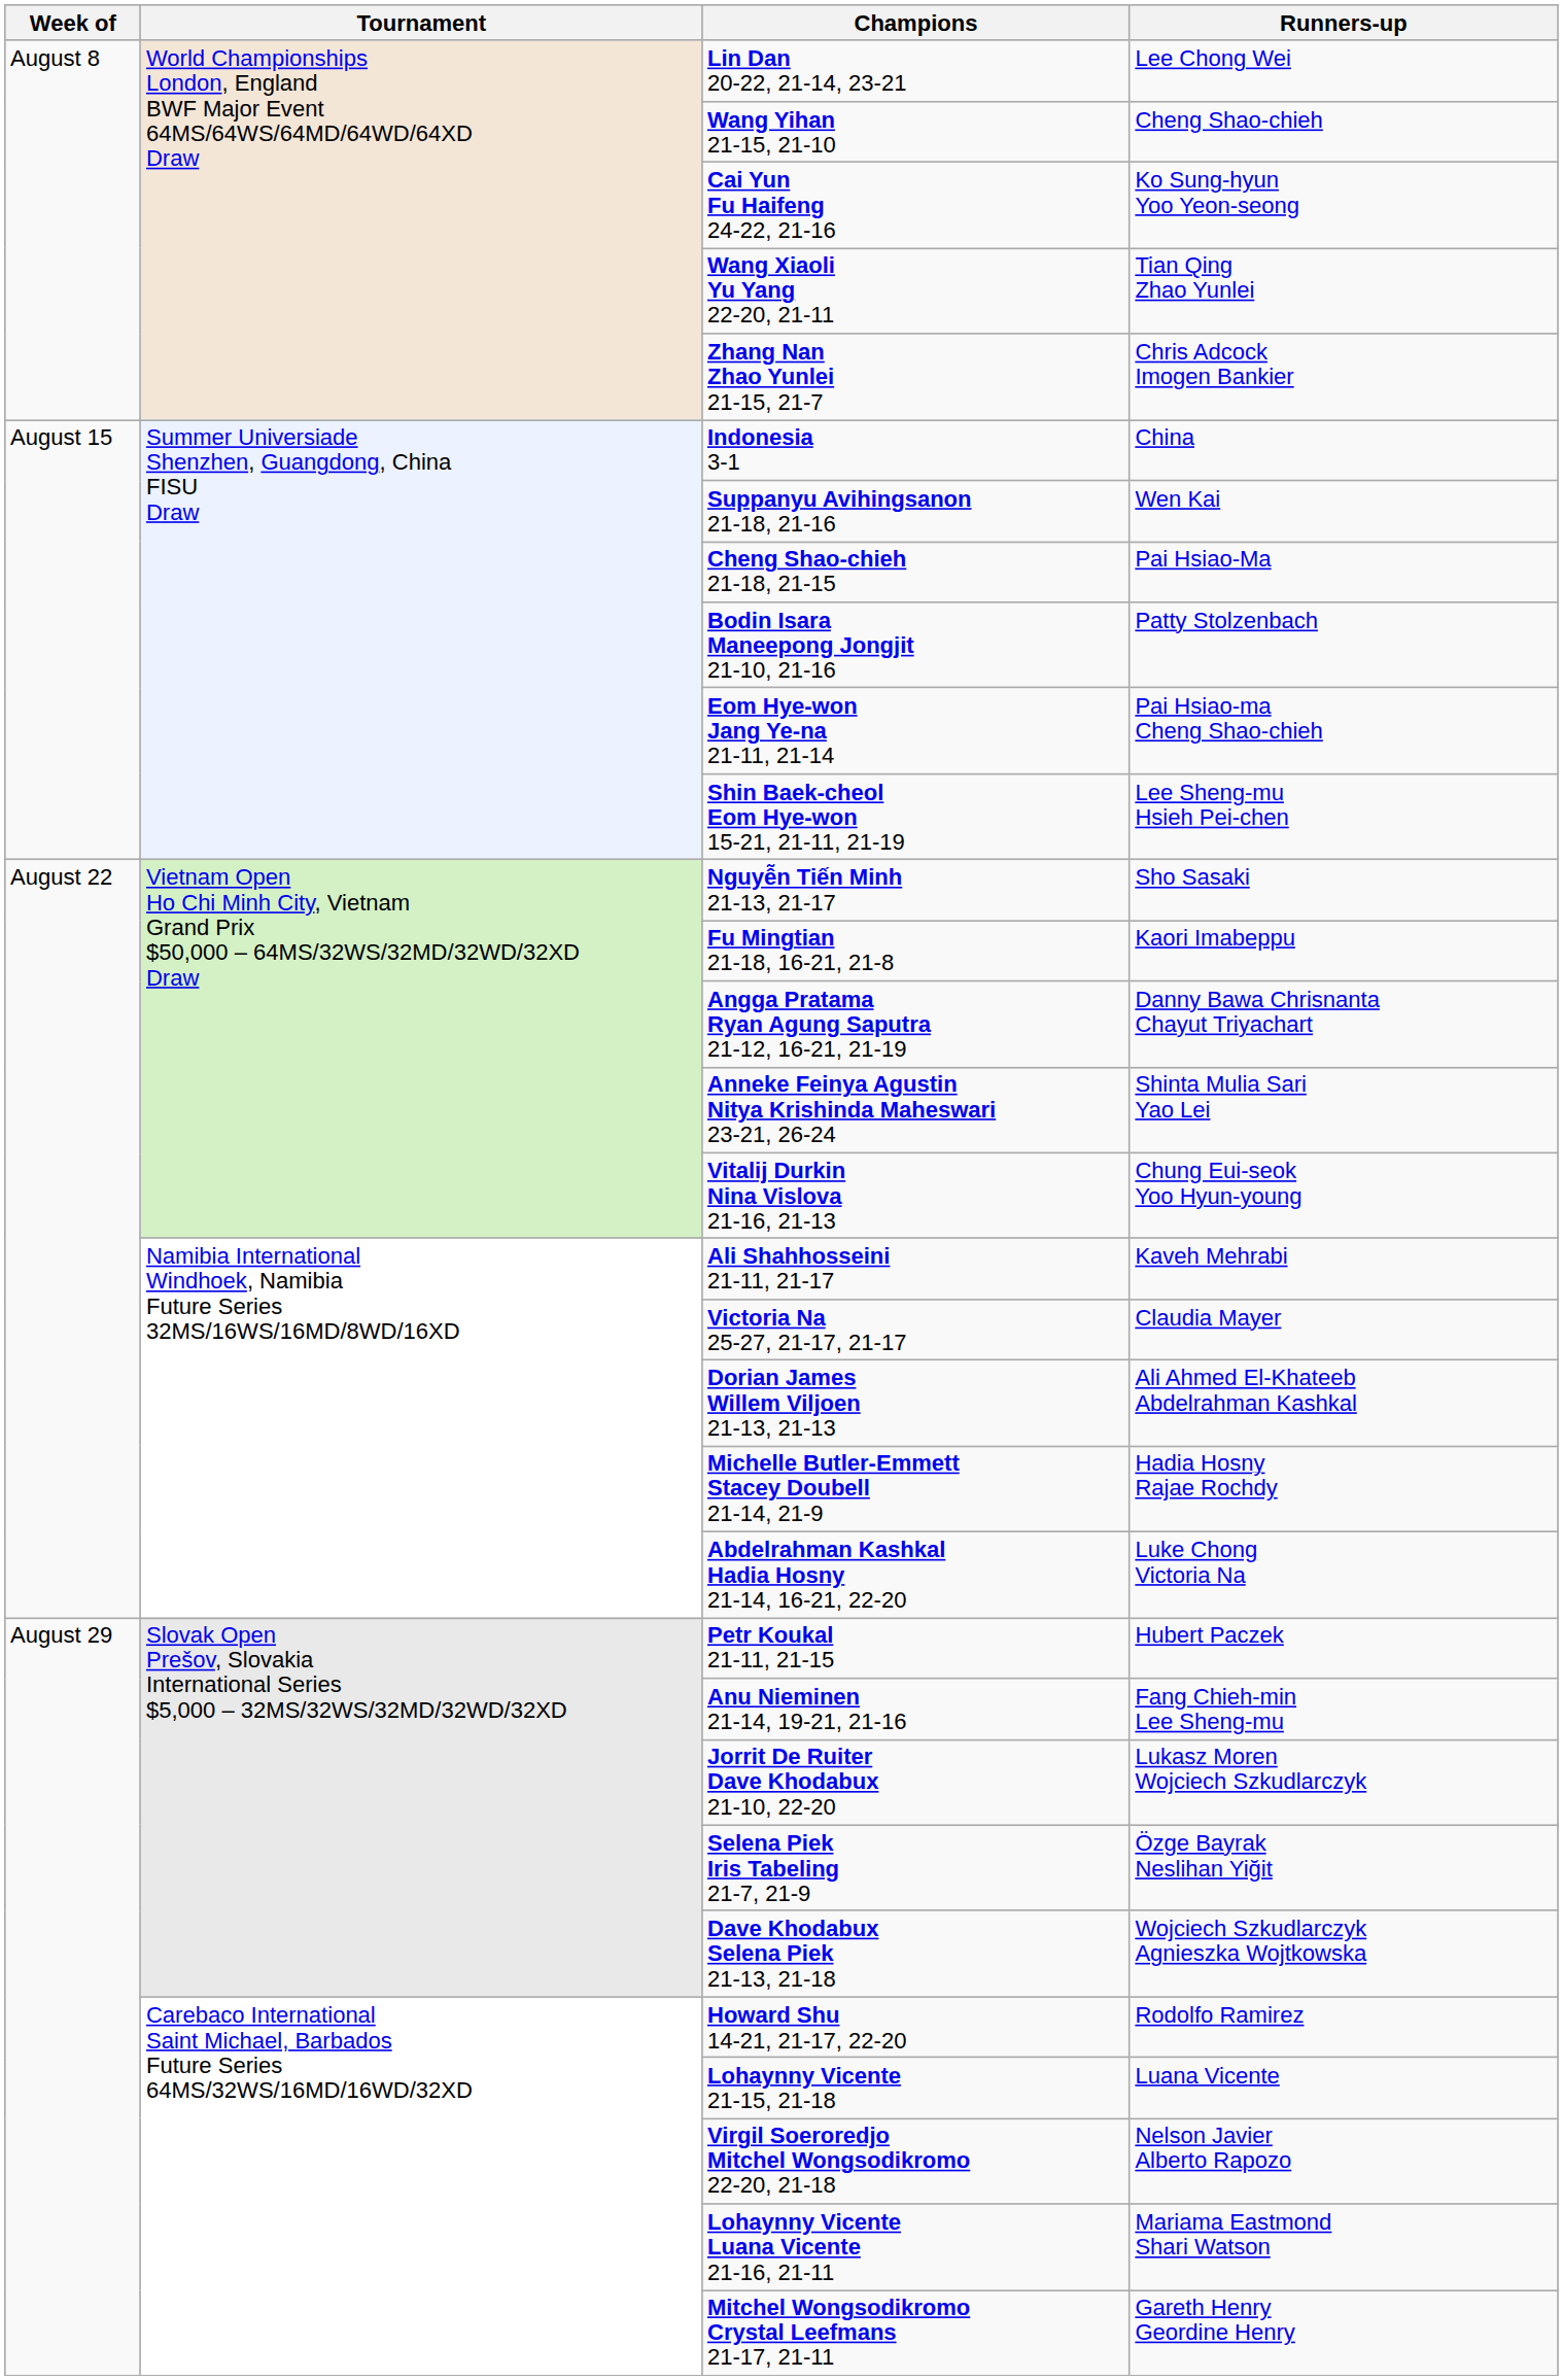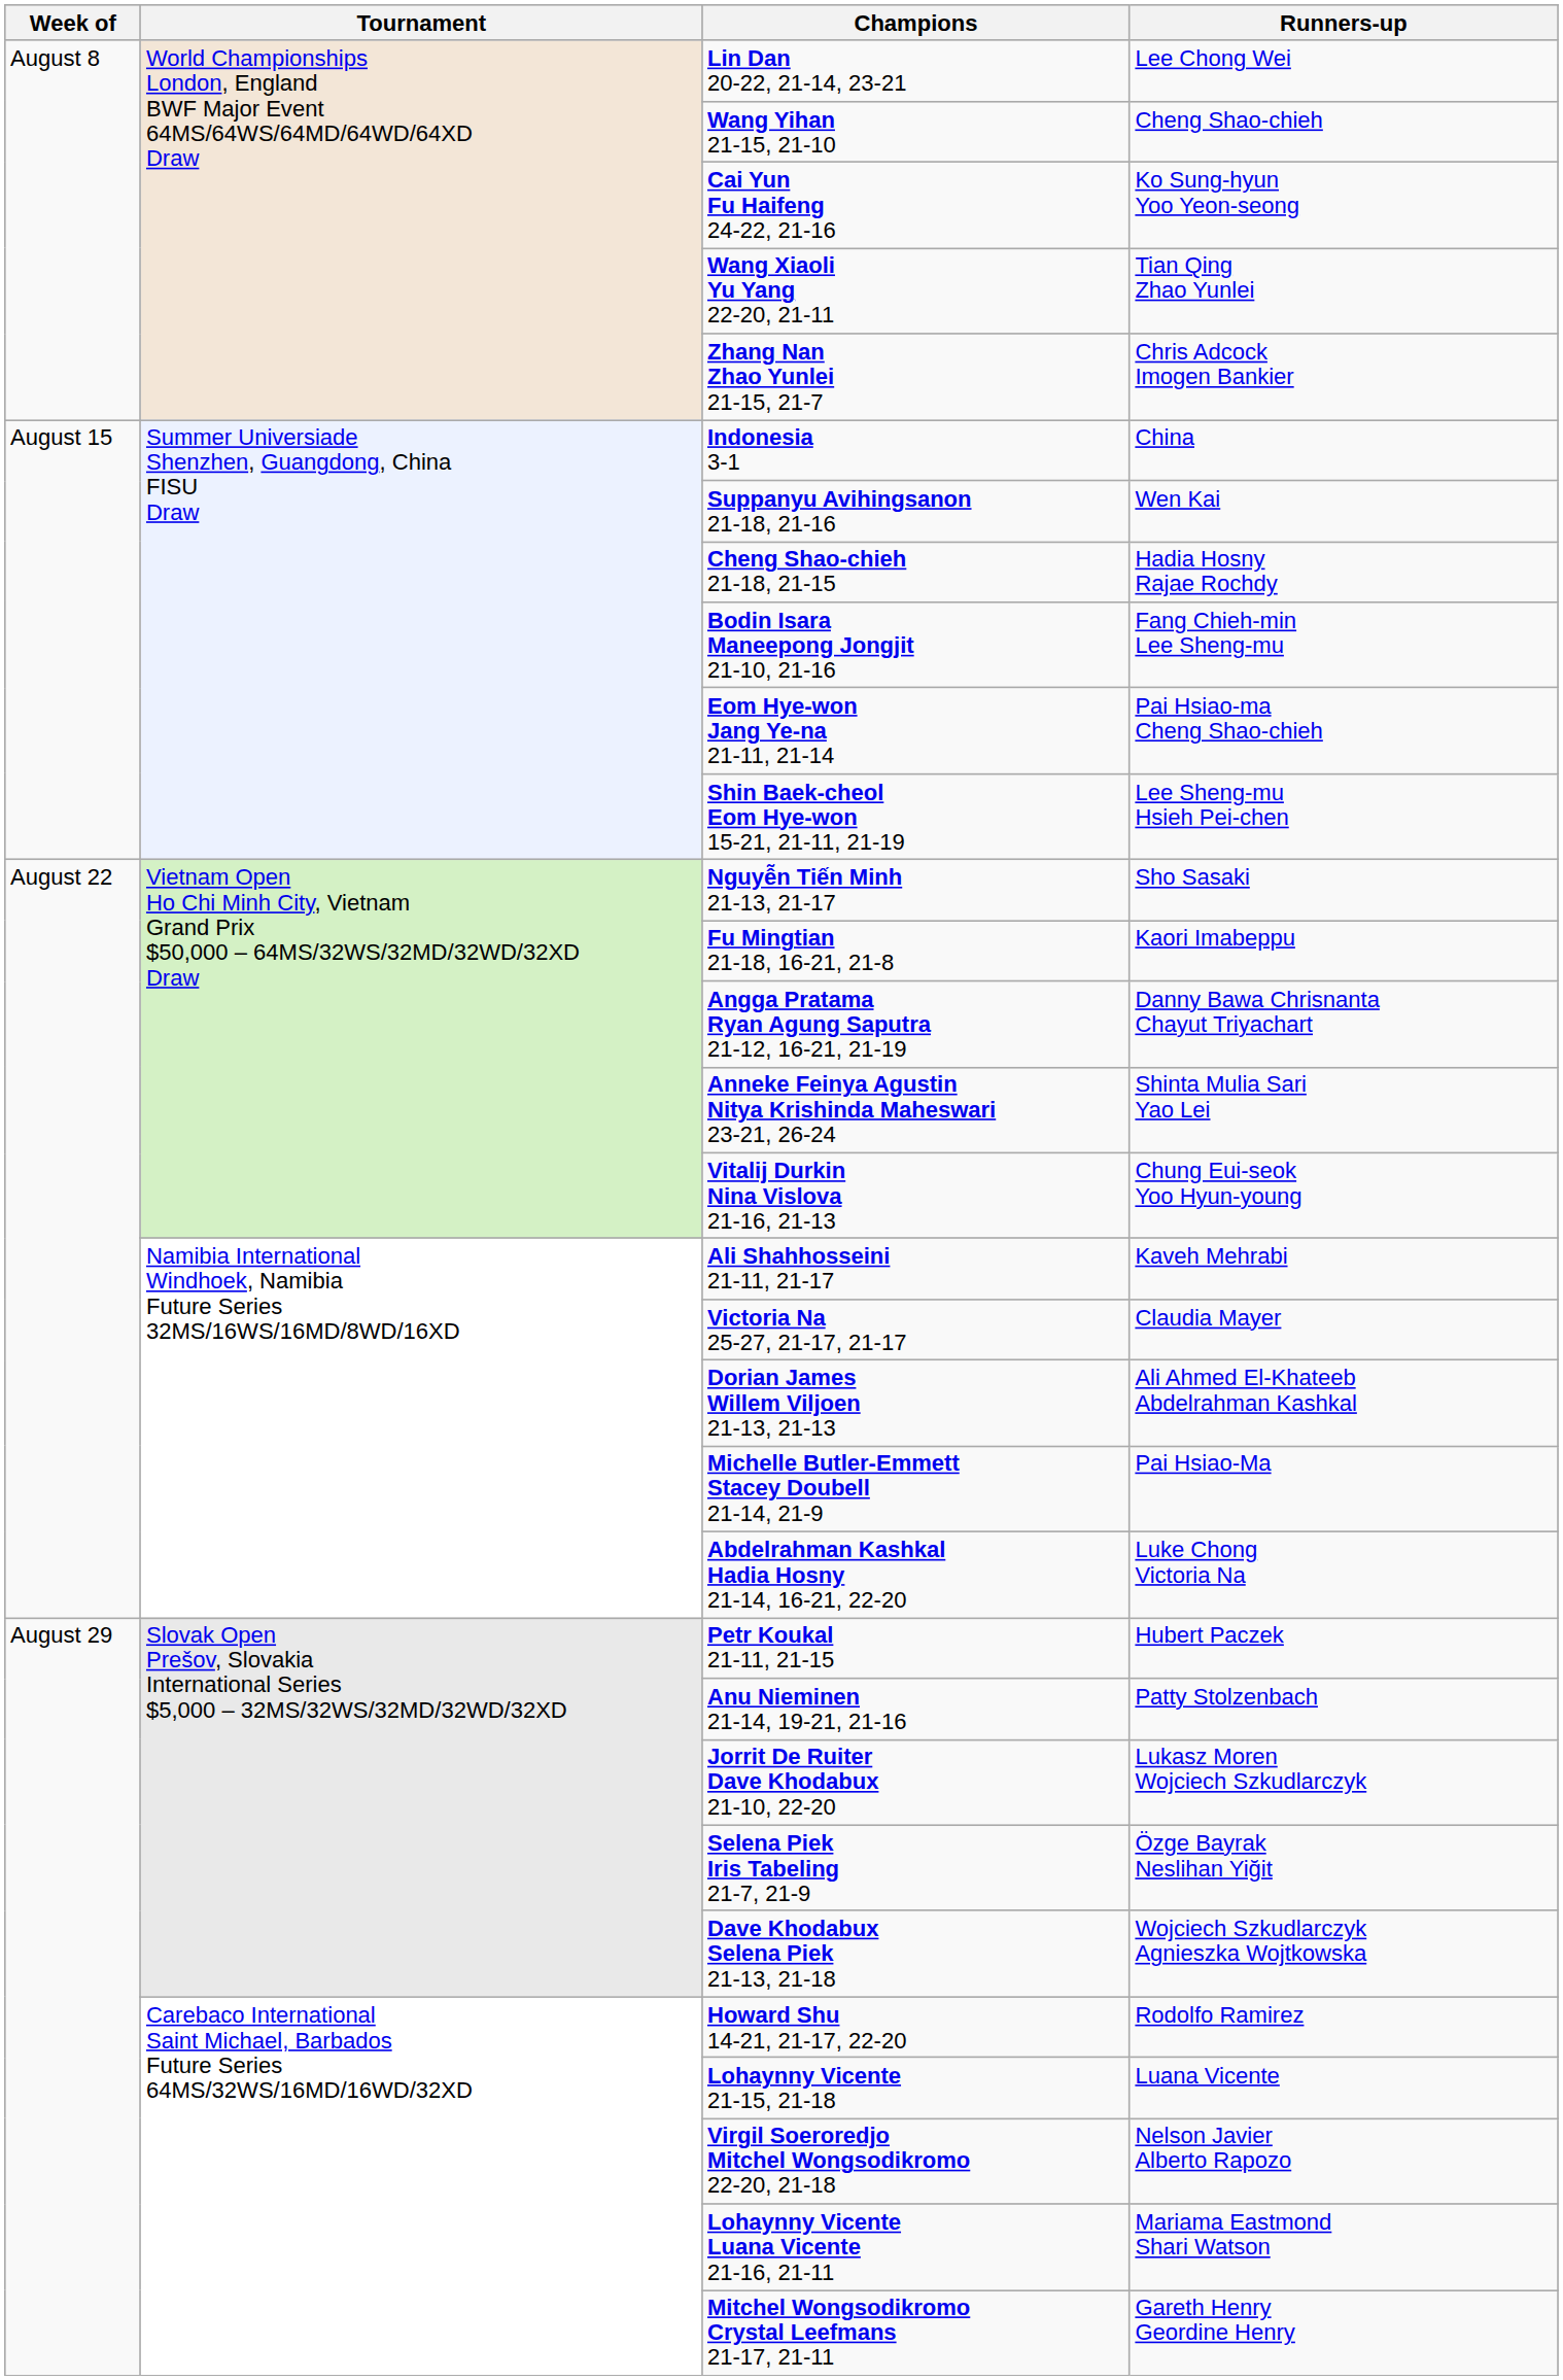Cheng Shao-chieh 21-18, 21-15 | Runners-up: Pai Hsiao-Ma -> Hadia Hosny Rajae Rochdy
Bodin Isara Maneepong Jongjit 21-10, 21-16 | Runners-up: Patty Stolzenbach -> Fang Chieh-min Lee Sheng-mu
Michelle Butler-Emmett Stacey Doubell 21-14, 21-9 | Runners-up: Hadia Hosny Rajae Rochdy -> Pai Hsiao-Ma
Anu Nieminen 21-14, 19-21, 21-16 | Runners-up: Fang Chieh-min Lee Sheng-mu -> Patty Stolzenbach
